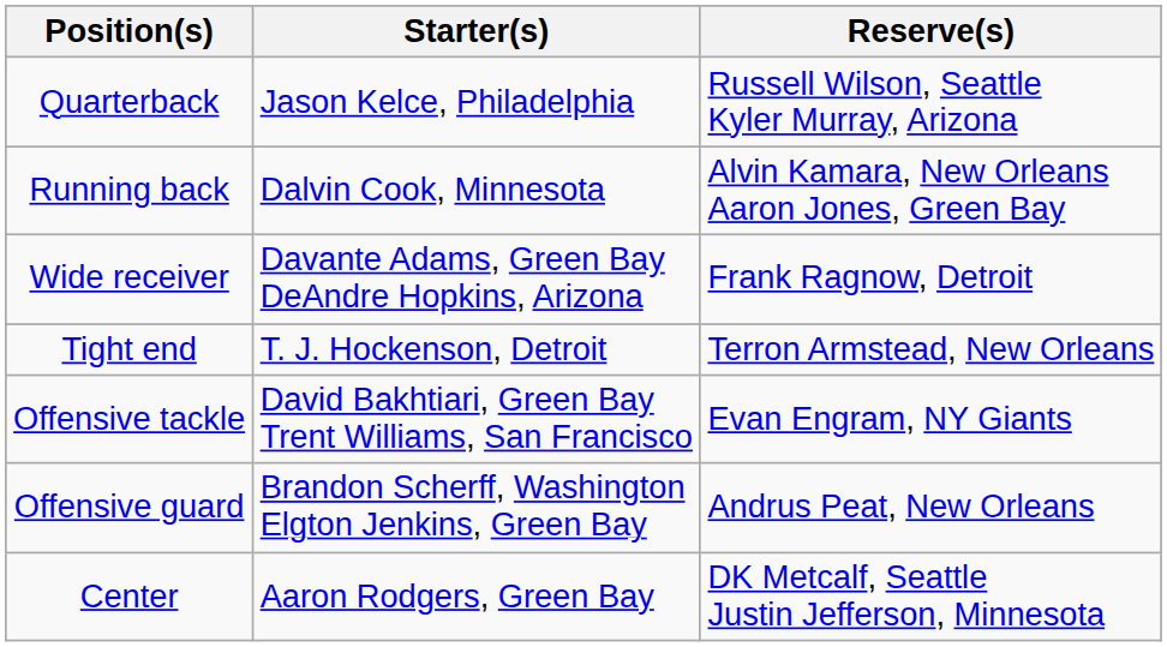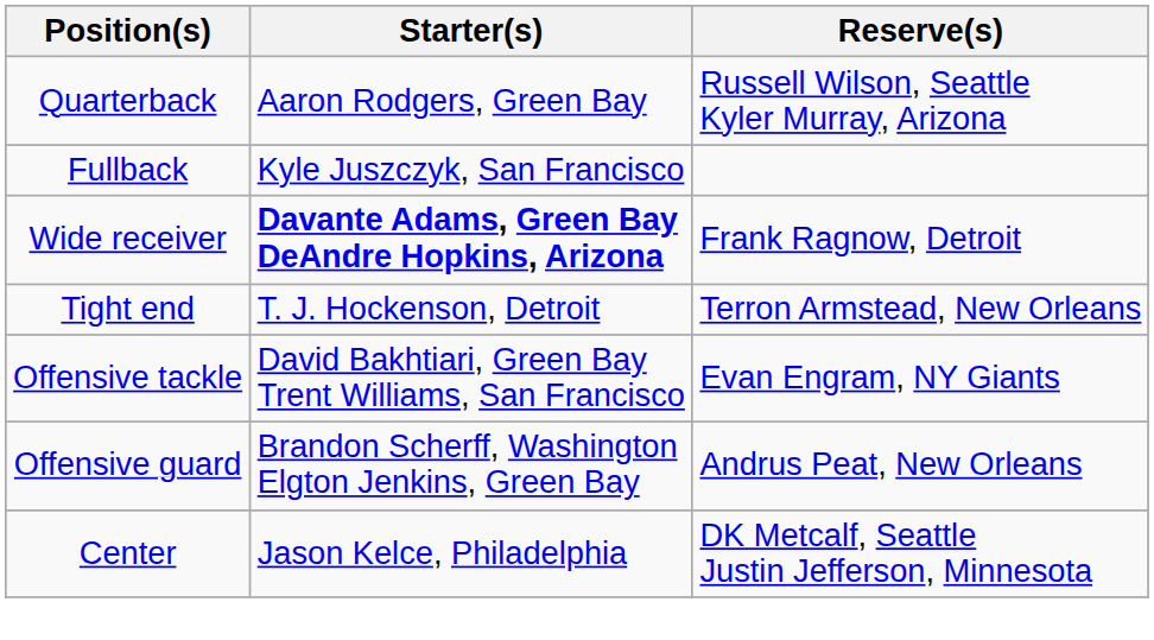Quarterback | Starter(s): Jason Kelce, Philadelphia -> Aaron Rodgers, Green Bay
- row: Running back | Dalvin Cook, Minnesota | Alvin Kamara, New Orleans Aaron Jones, Green Bay
+ row: Fullback | Kyle Juszczyk, San Francisco
Wide receiver | Starter(s): normal -> bold
Center | Starter(s): Aaron Rodgers, Green Bay -> Jason Kelce, Philadelphia
